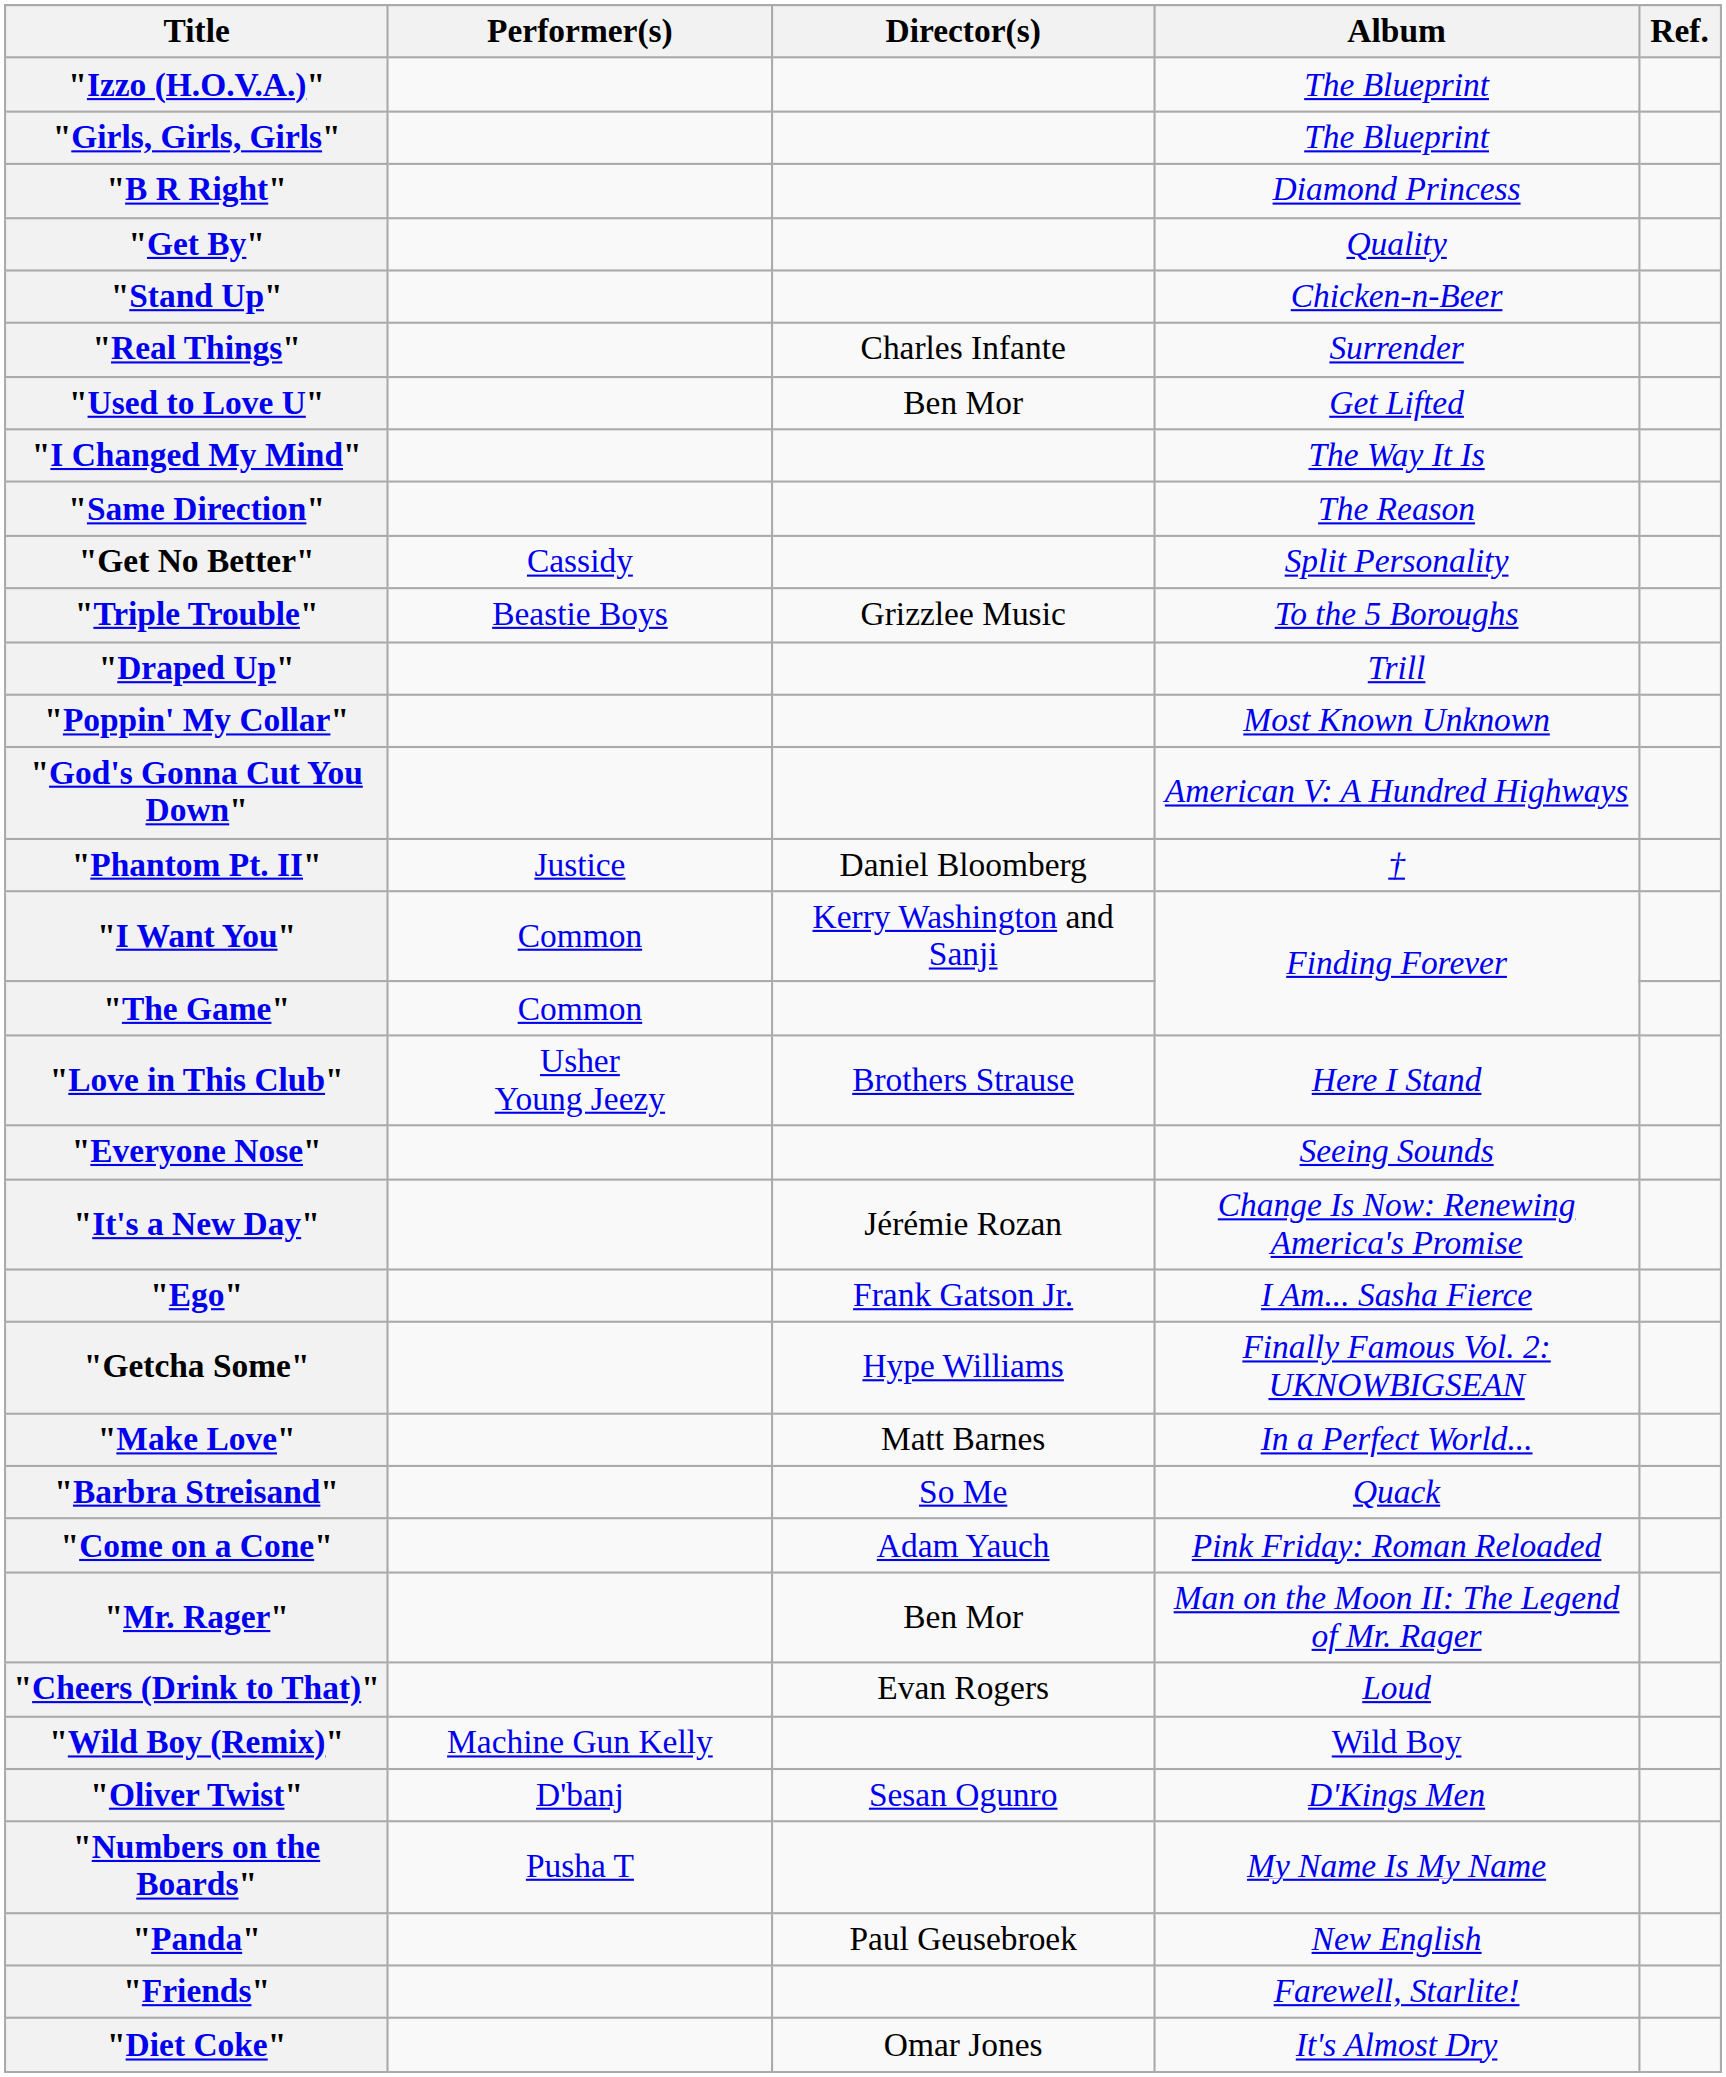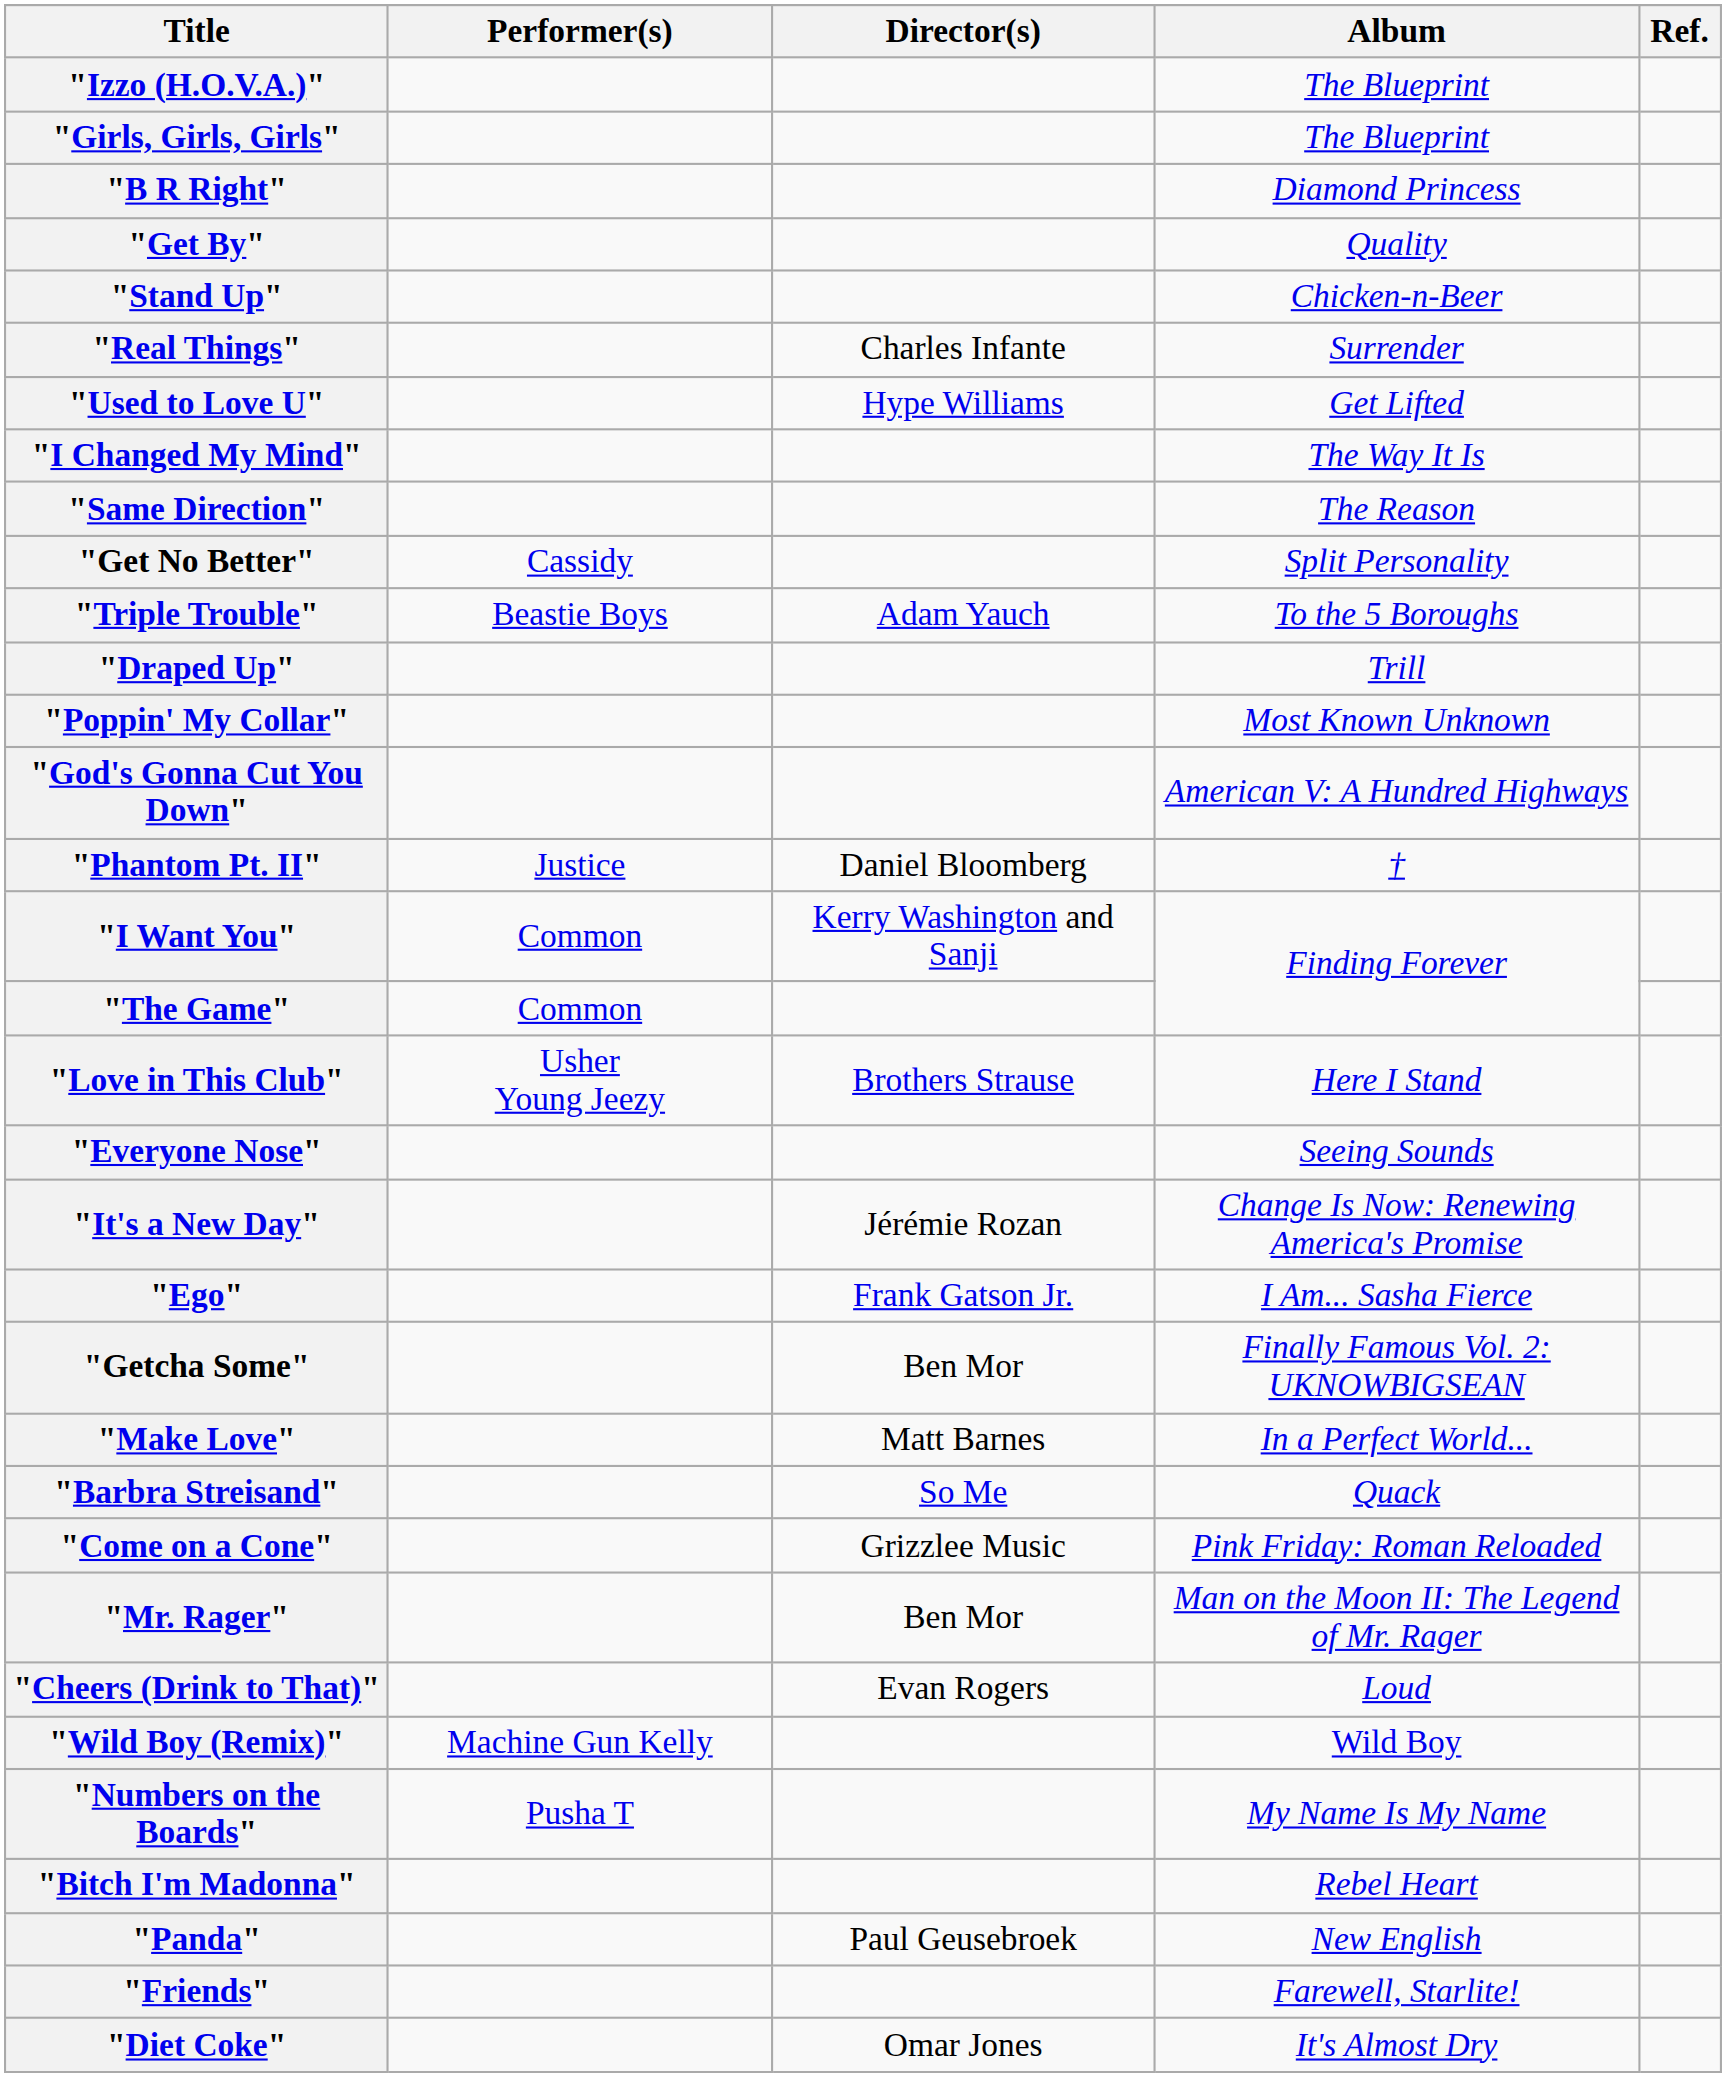"Used to Love U" | Director(s): Ben Mor -> Hype Williams
"Triple Trouble" | Director(s): Grizzlee Music -> Adam Yauch
"Getcha Some" | Director(s): Hype Williams -> Ben Mor
"Come on a Cone" | Director(s): Adam Yauch -> Grizzlee Music
- row: "Oliver Twist" | D'banj | Sesan Ogunro | D'Kings Men
+ row: "Bitch I'm Madonna" | Rebel Heart
